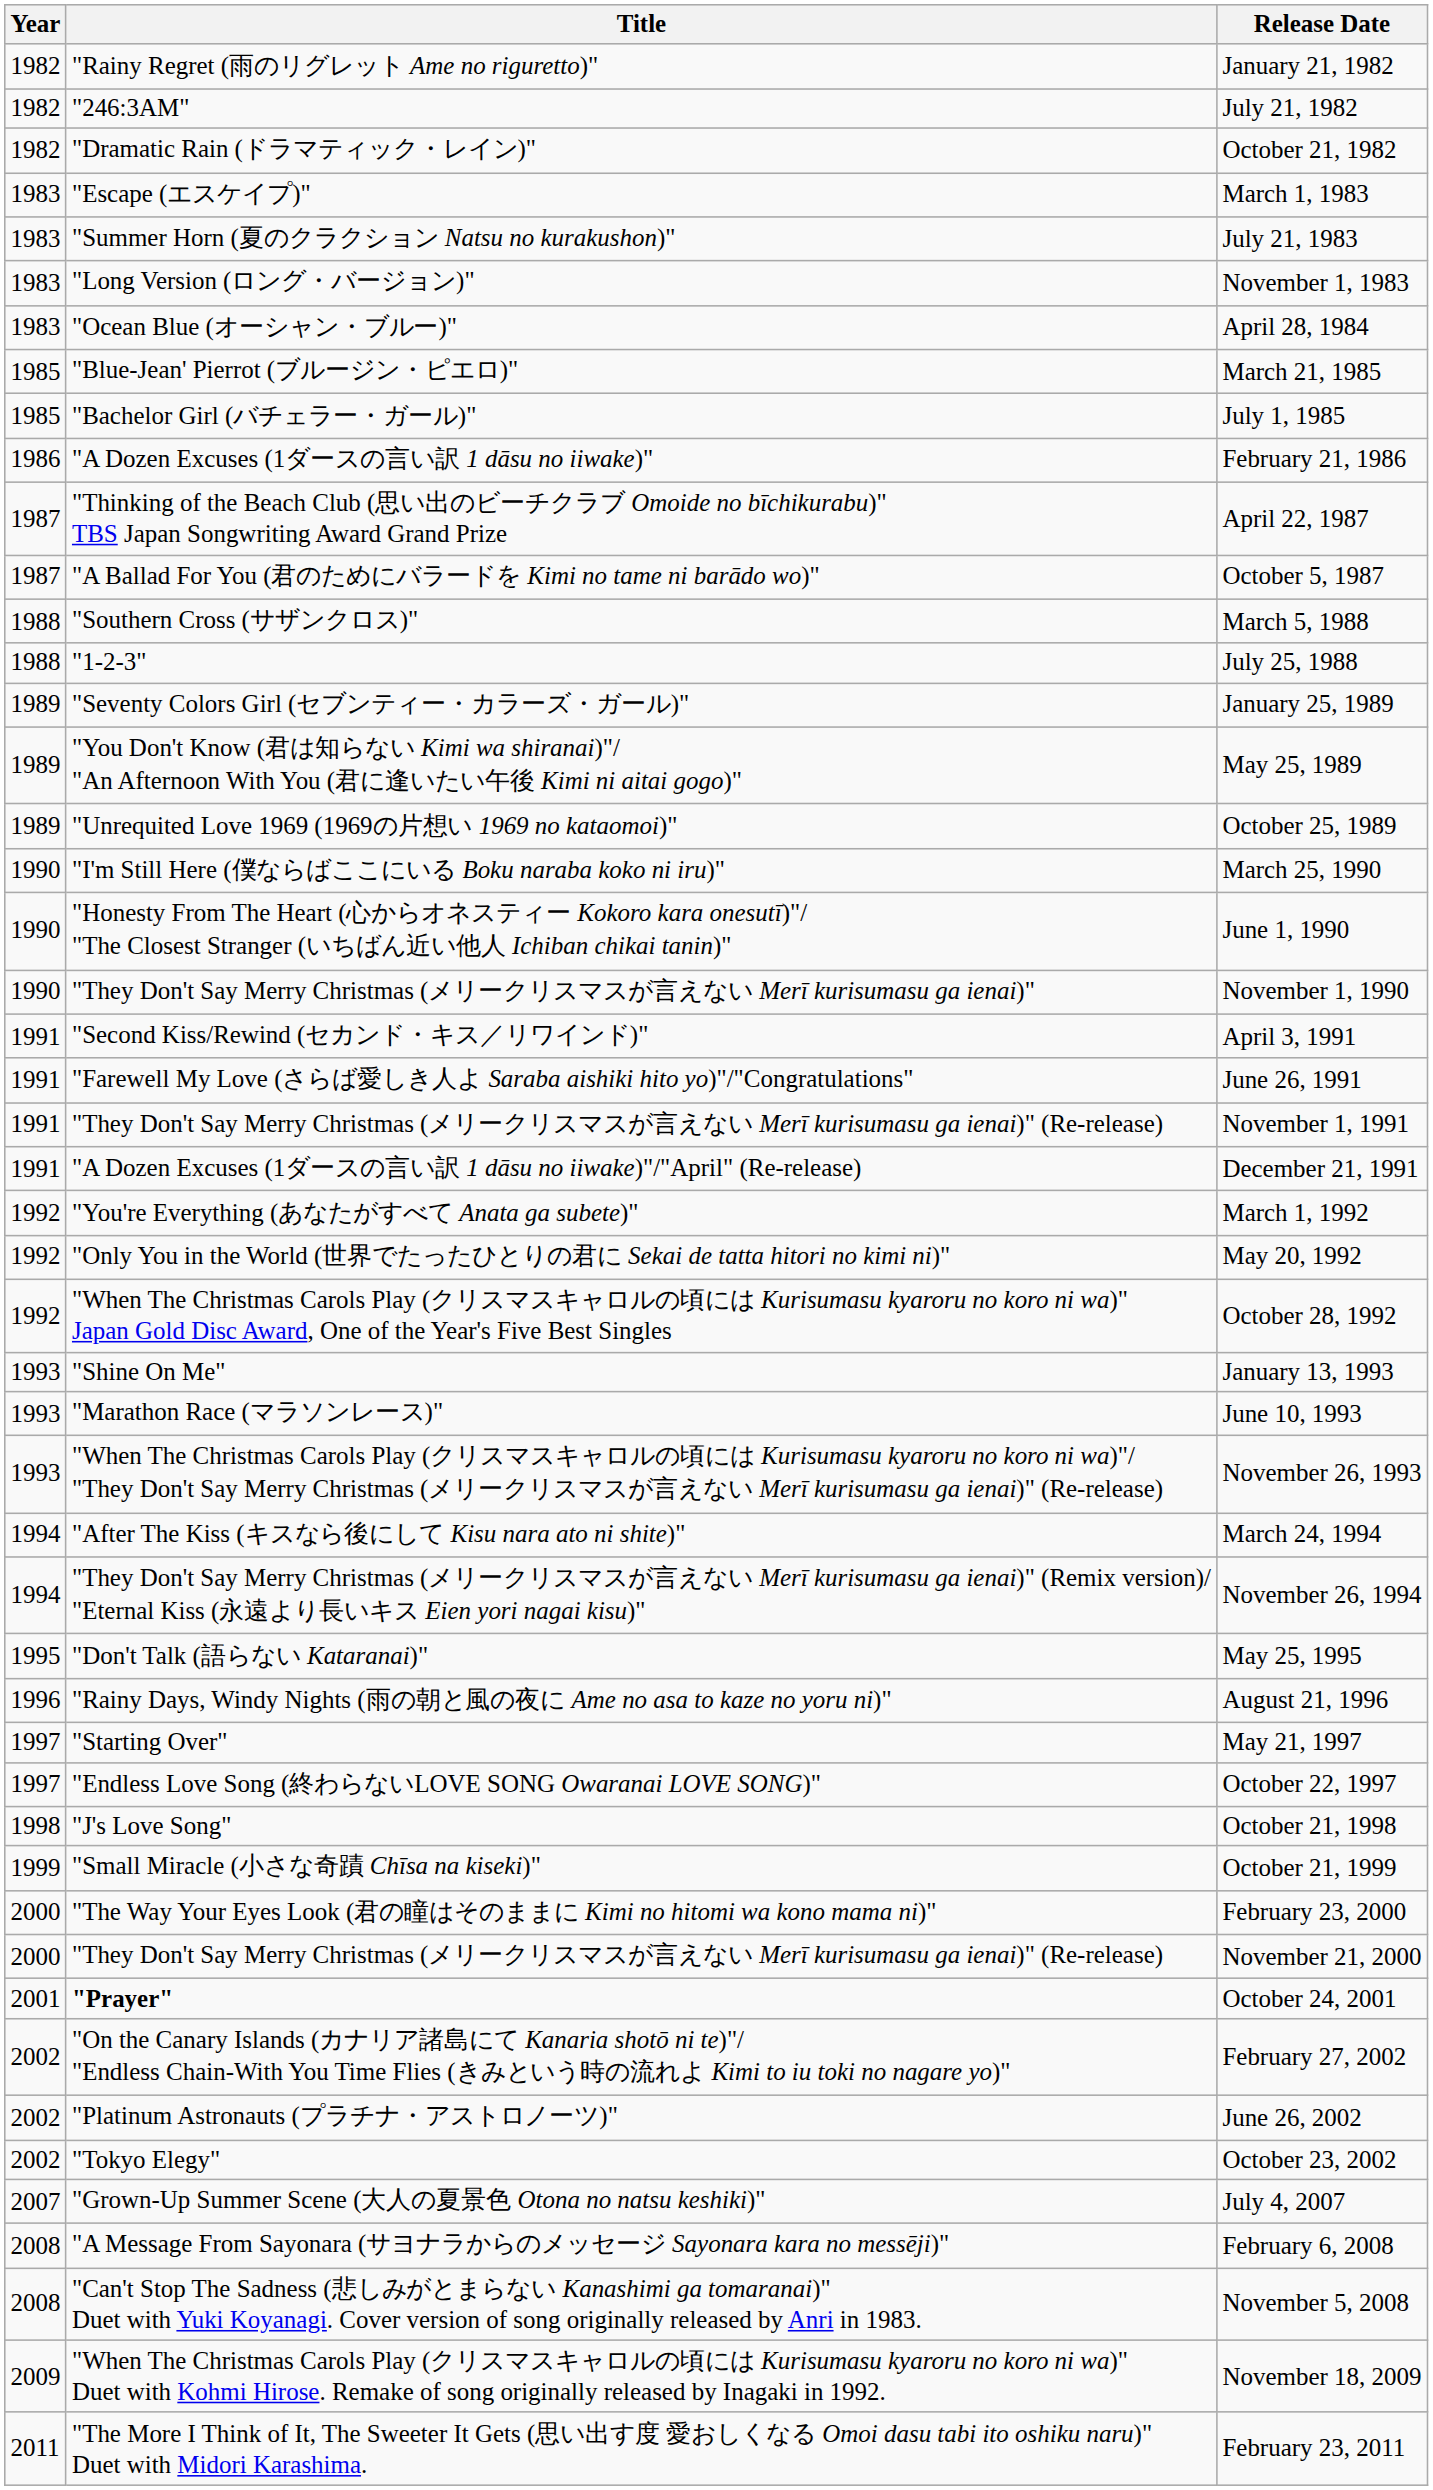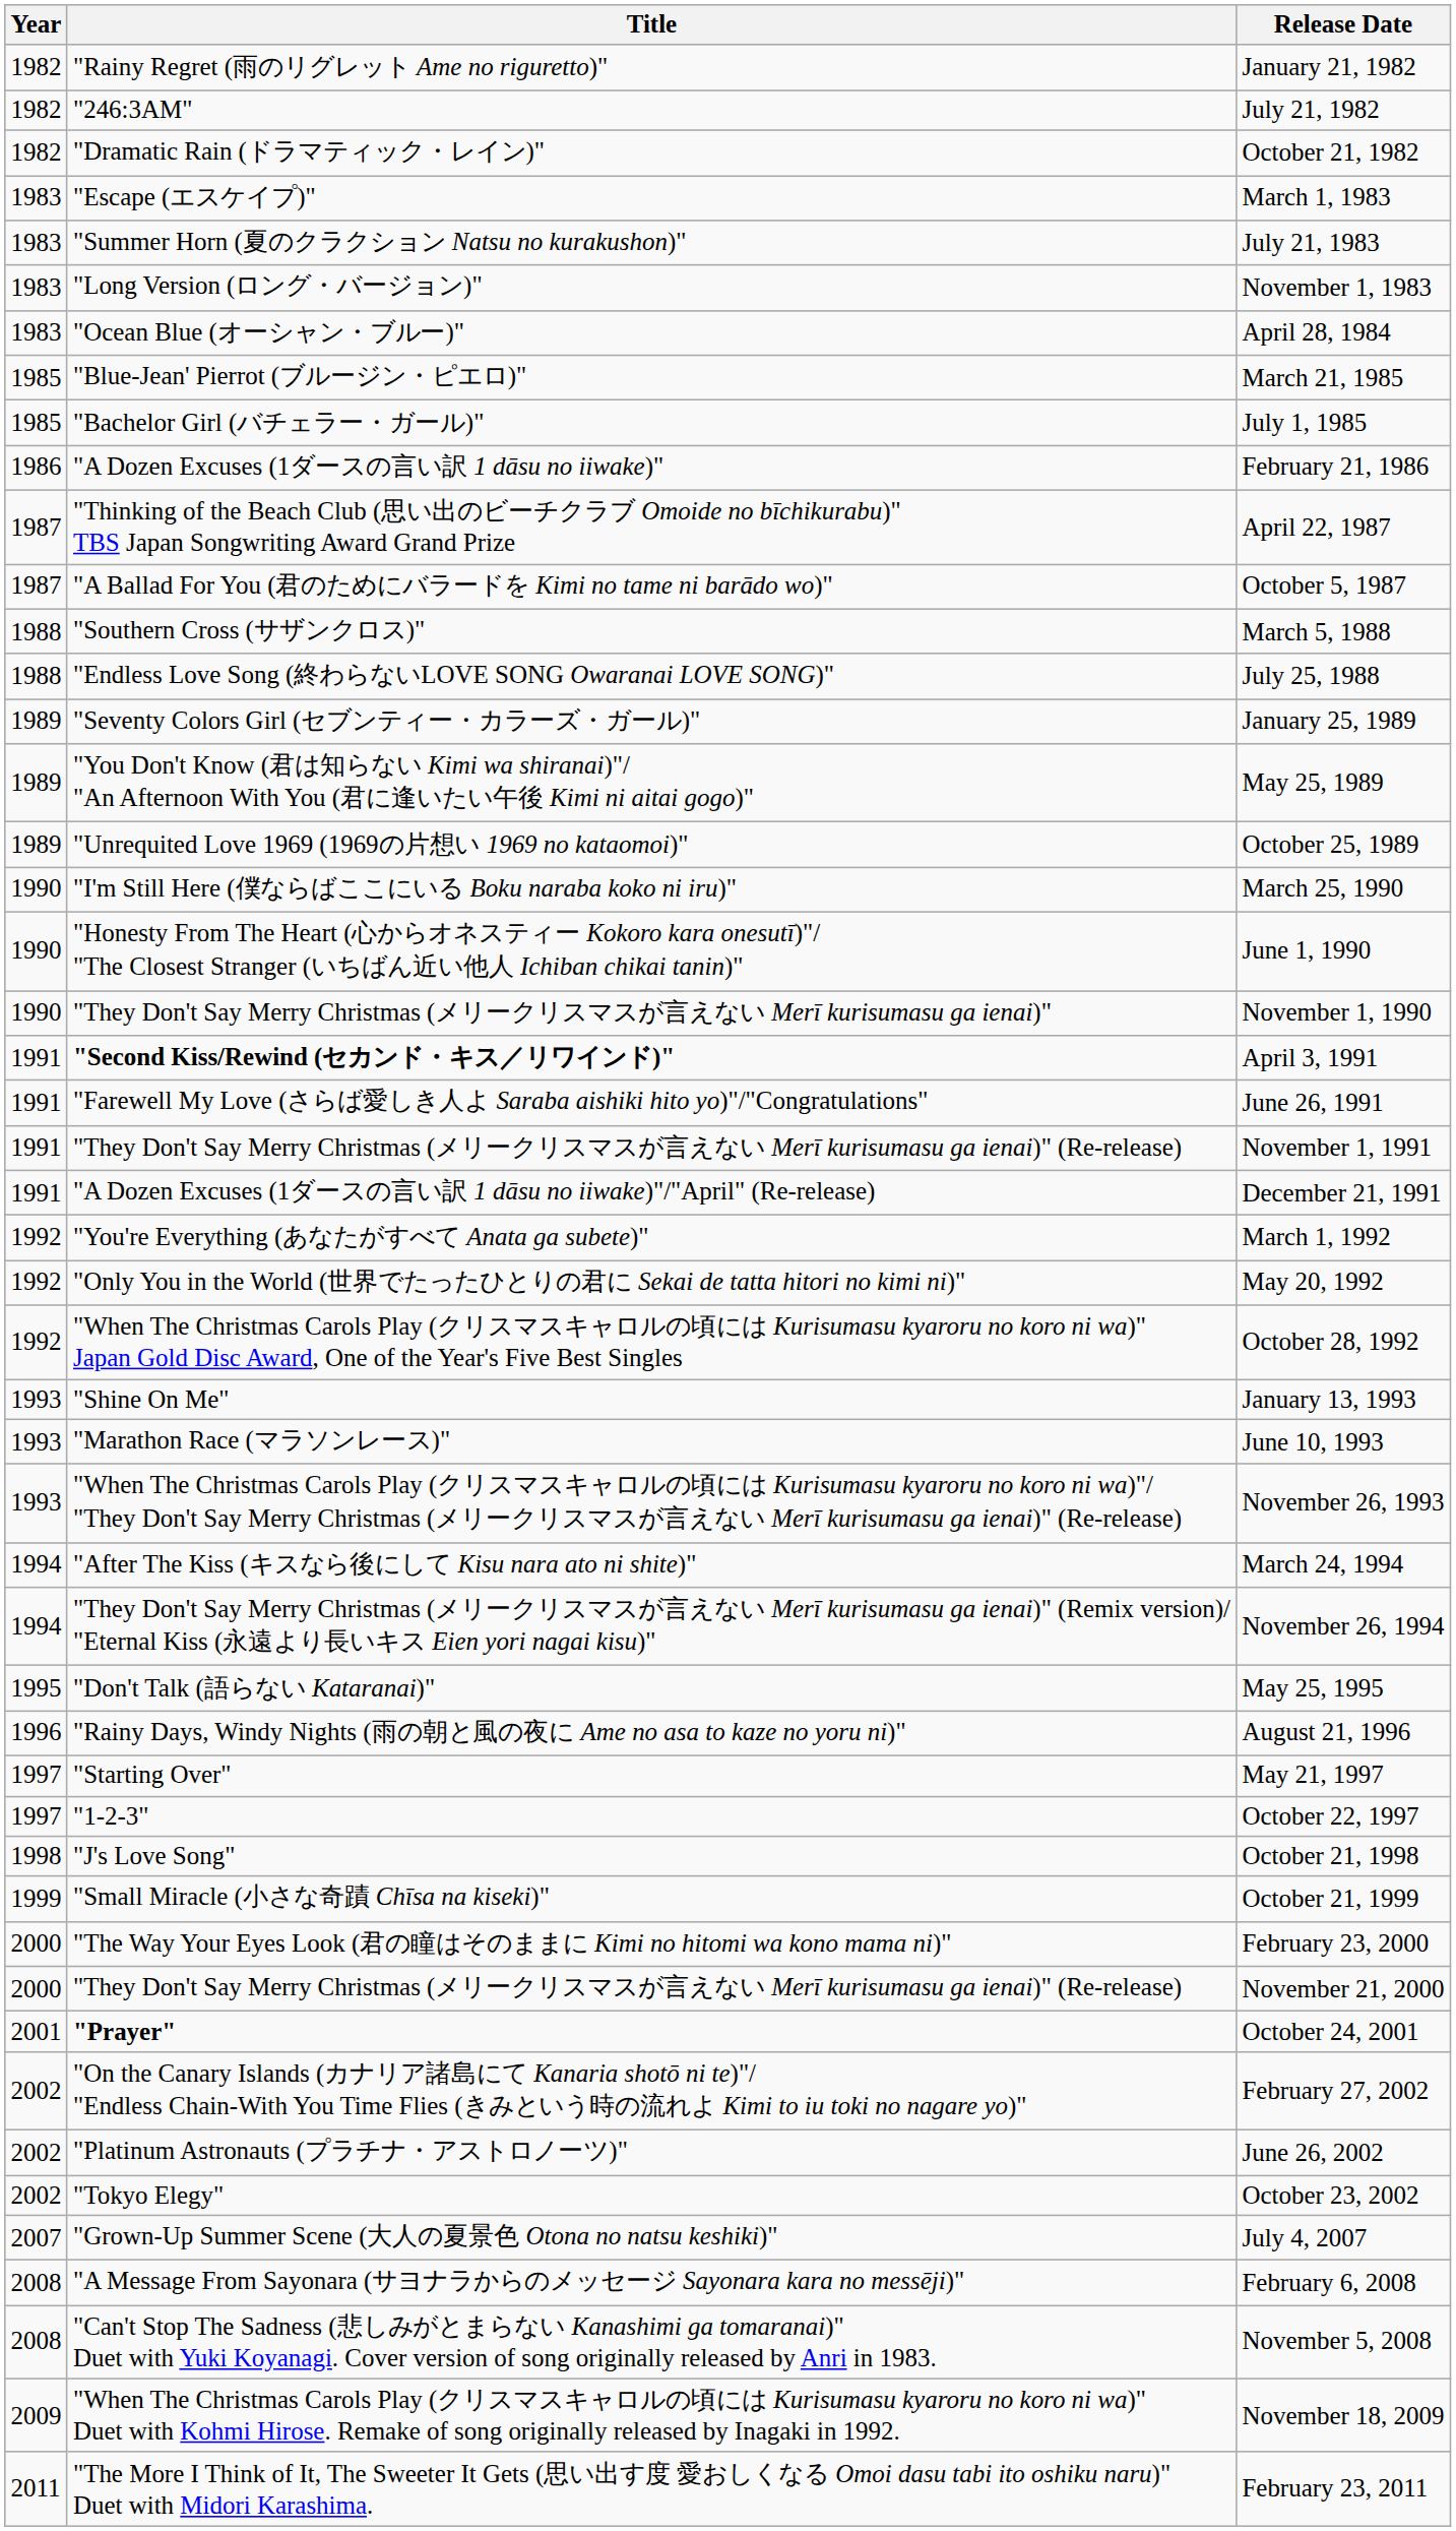July 25, 1988 | Title: "1-2-3" -> "Endless Love Song (終わらないLOVE SONG Owaranai LOVE SONG)"
April 3, 1991 | Title: normal -> bold
October 22, 1997 | Title: "Endless Love Song (終わらないLOVE SONG Owaranai LOVE SONG)" -> "1-2-3"
